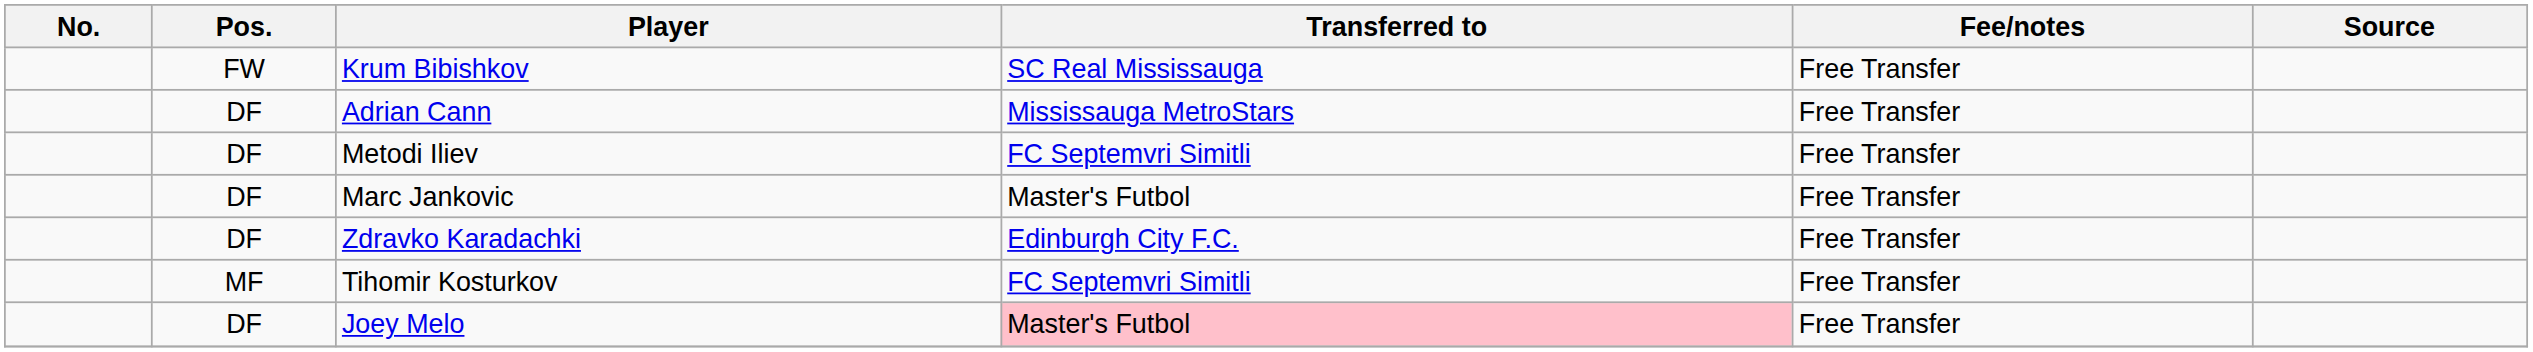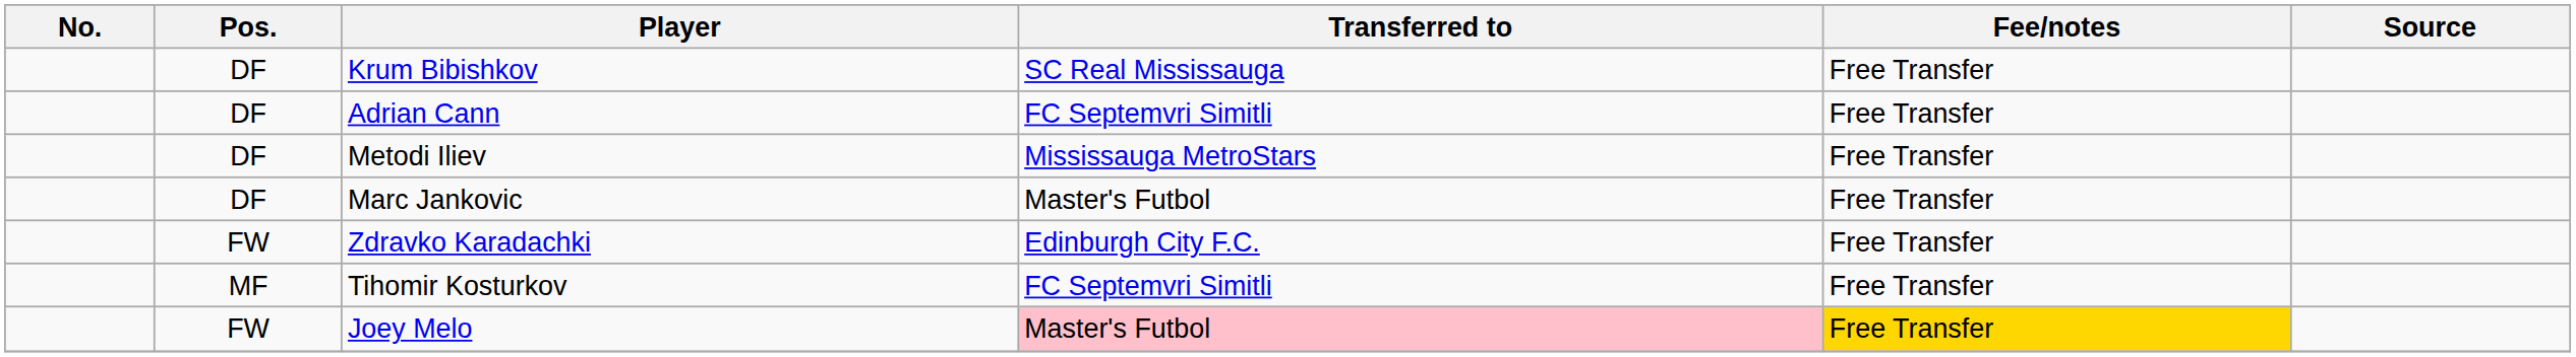Krum Bibishkov | Pos.: FW -> DF
Adrian Cann | Transferred to: Mississauga MetroStars -> FC Septemvri Simitli
Metodi Iliev | Transferred to: FC Septemvri Simitli -> Mississauga MetroStars
Zdravko Karadachki | Pos.: DF -> FW
Joey Melo | Pos.: DF -> FW
Joey Melo | Fee/notes: no background -> gold background
